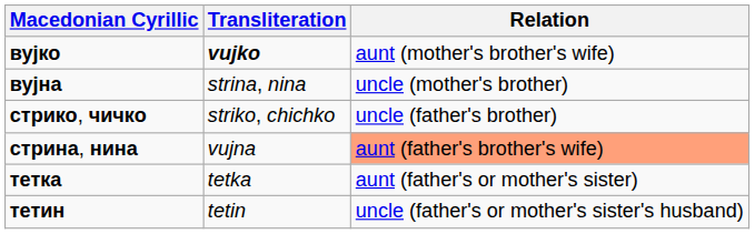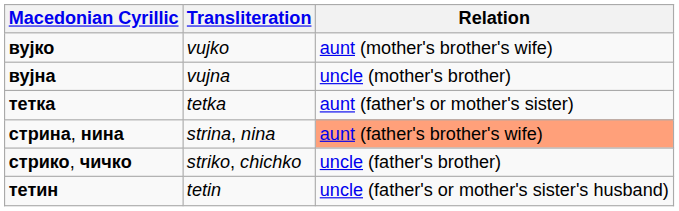вујко | Transliteration: bold -> normal
вујна | Transliteration: strina, nina -> vujna
rows swapped: стрико, чичко <-> тетка
стрина, нина | Transliteration: vujna -> strina, nina
